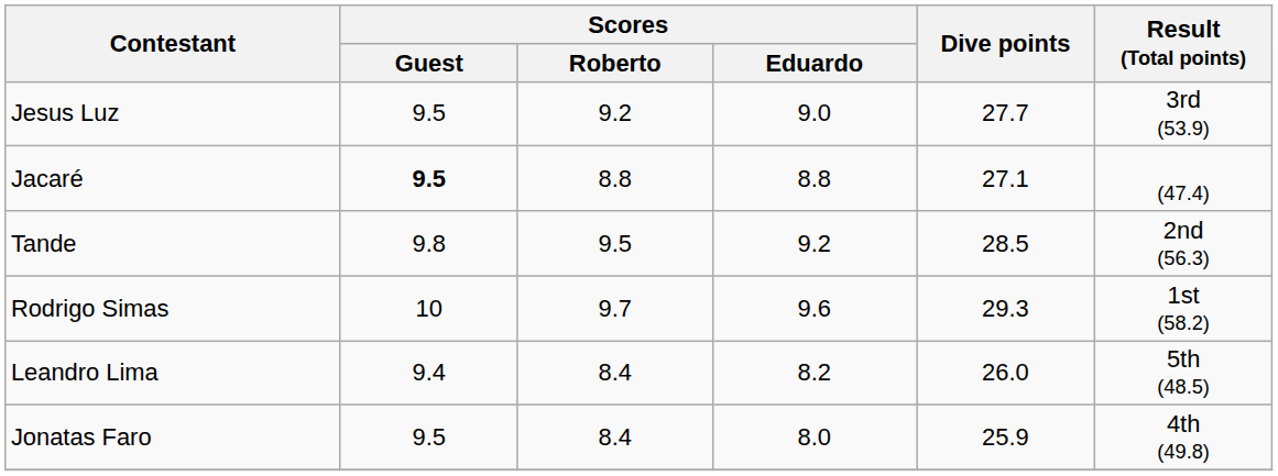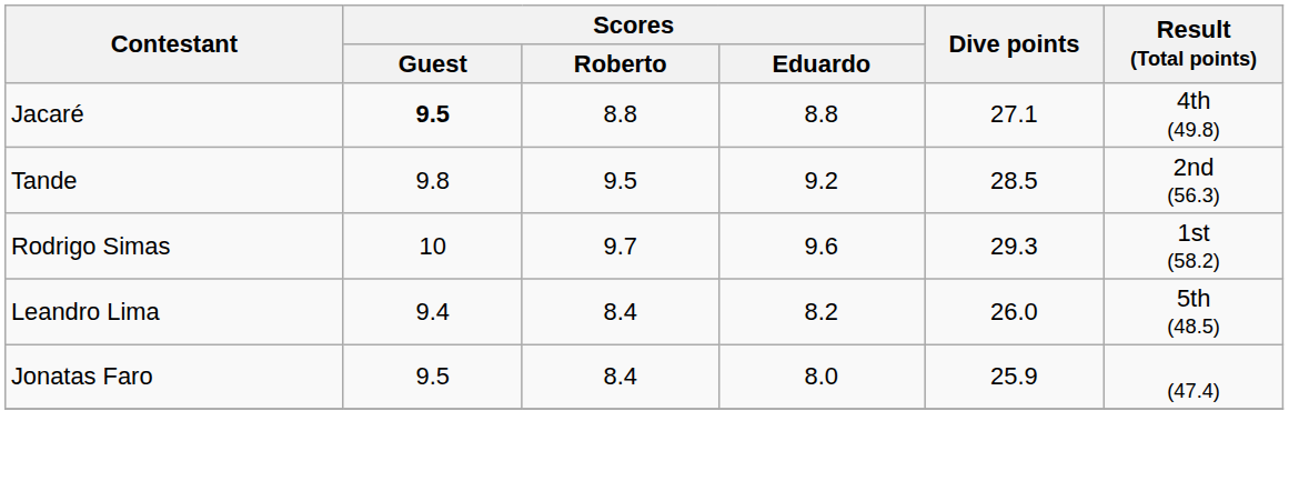- row: Jesus Luz | 9.5 | 9.2 | 9.0 | 27.7 | 3rd (53.9)
Jacaré | Result (Total points): (47.4) -> 4th (49.8)
Jonatas Faro | Result (Total points): 4th (49.8) -> (47.4)
